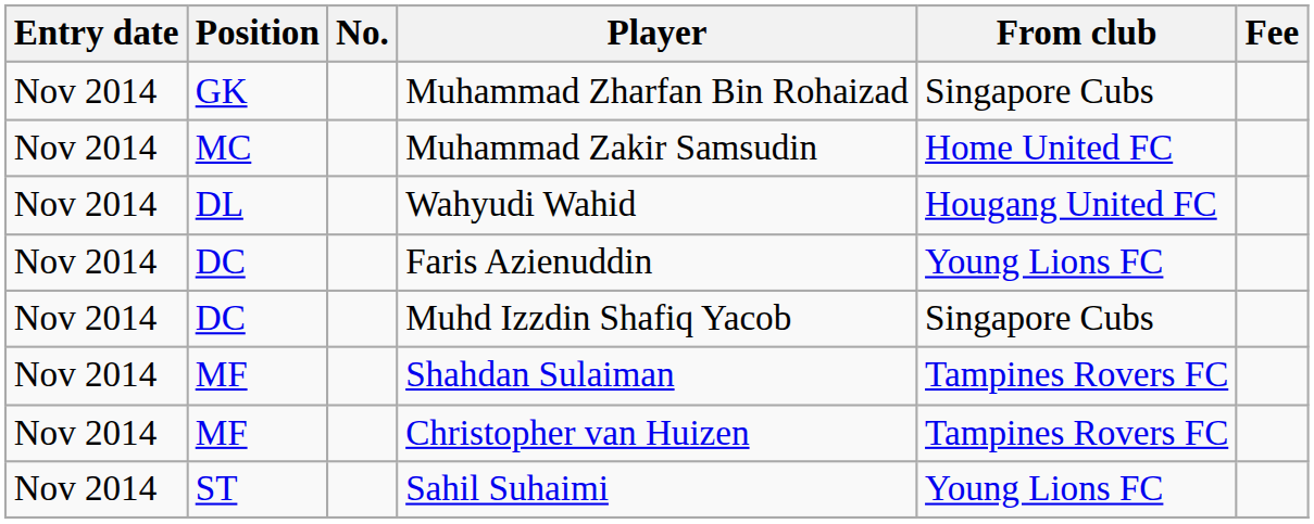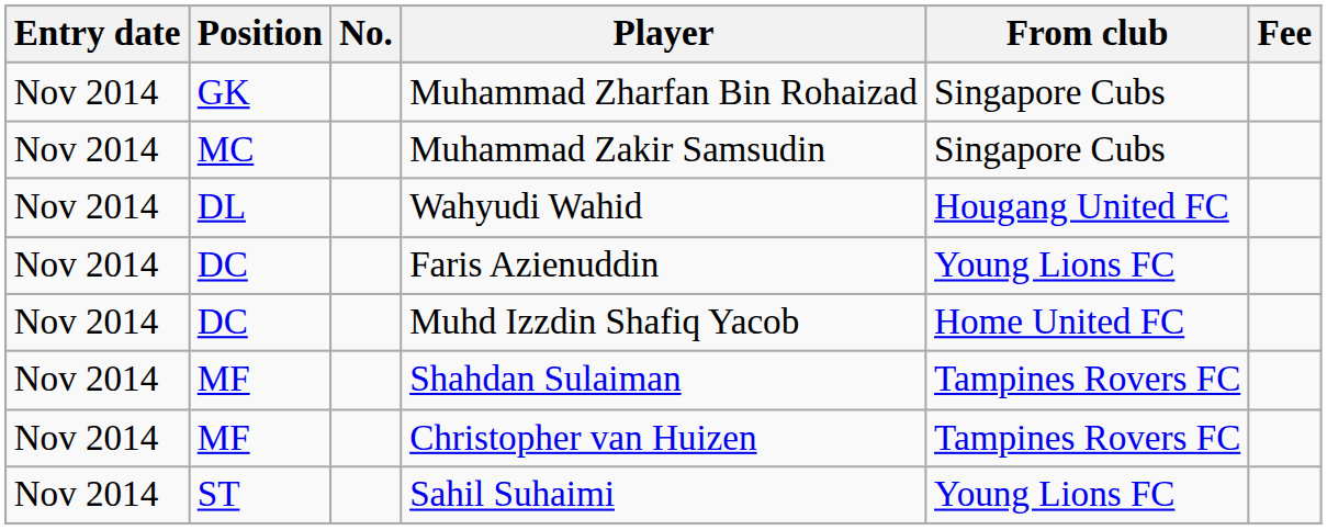Muhammad Zakir Samsudin | From club: Home United FC -> Singapore Cubs
Muhd Izzdin Shafiq Yacob | From club: Singapore Cubs -> Home United FC
